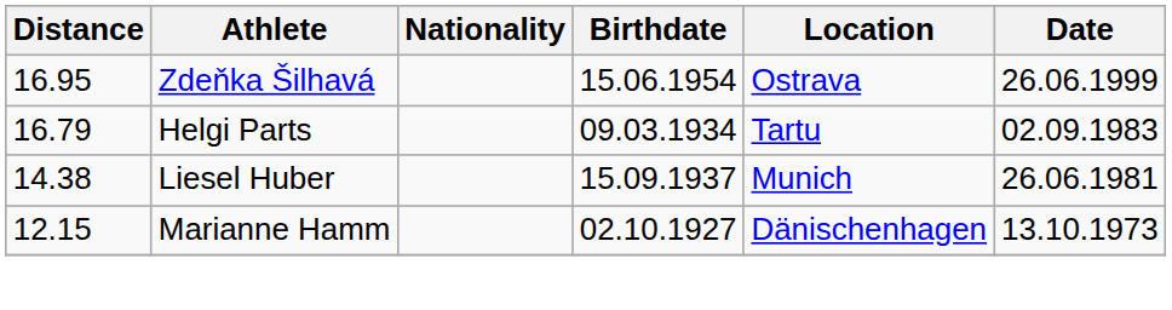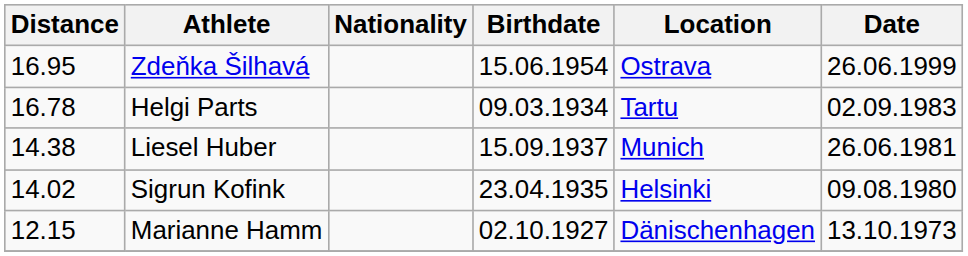Helgi Parts | Distance: 16.79 -> 16.78
+ row: 14.02 | Sigrun Kofink | 23.04.1935 | Helsinki | 09.08.1980
